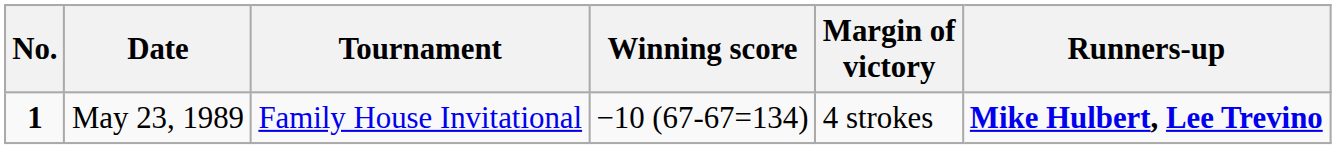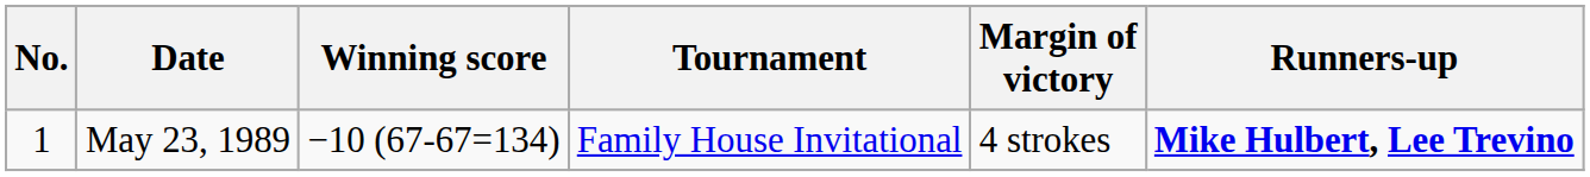columns swapped: Tournament <-> Winning score
May 23, 1989 | No.: bold -> normal
